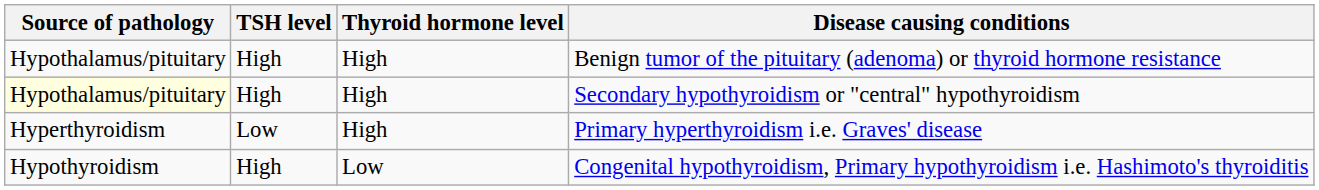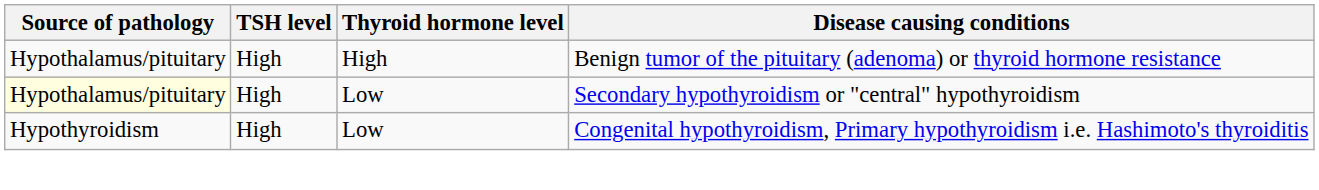Secondary hypothyroidism or "central" hypothyroidism | Thyroid hormone level: High -> Low
- row: Hyperthyroidism | Low | High | Primary hyperthyroidism i.e. Graves' disease
